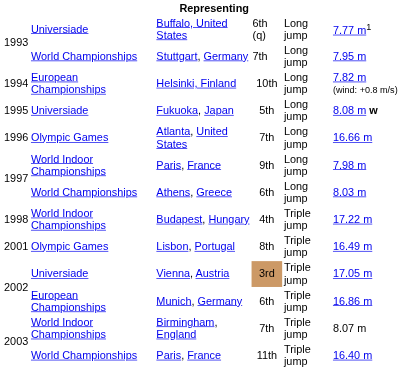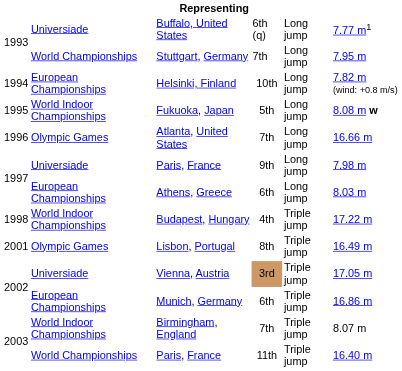Fukuoka, Japan | column 2: Universiade -> World Indoor Championships
Paris, France / 9th | column 2: World Indoor Championships -> Universiade
Athens, Greece | column 2: World Championships -> European Championships
